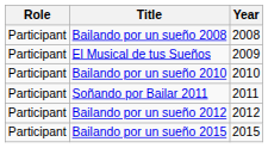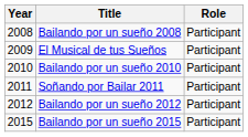columns swapped: Year <-> Role
